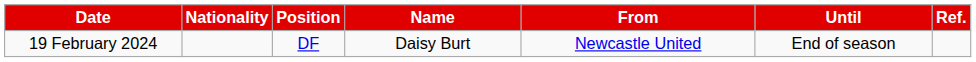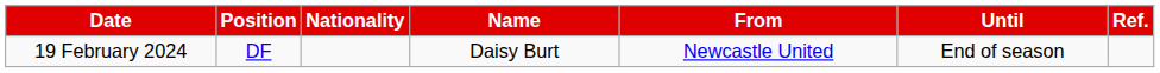columns swapped: Position <-> Nationality
